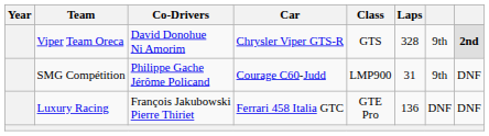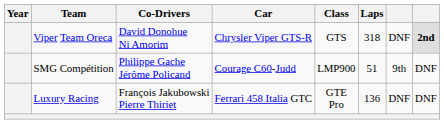Viper Team Oreca | Laps: 328 -> 318
Viper Team Oreca | column 7: 9th -> DNF
SMG Compétition | Laps: 31 -> 51
